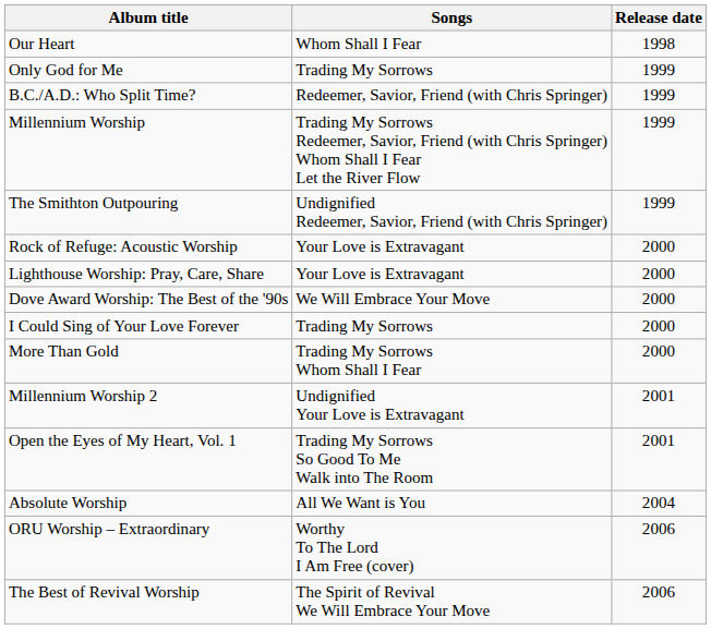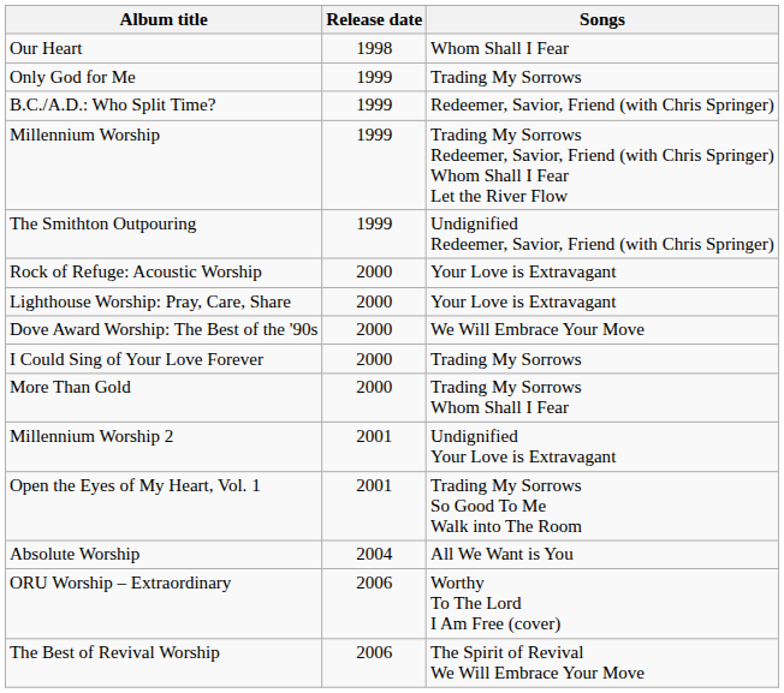columns swapped: Release date <-> Songs
